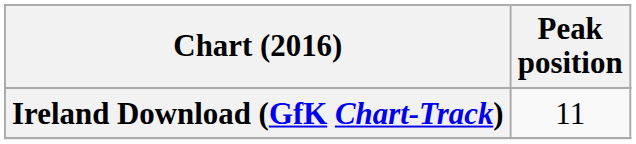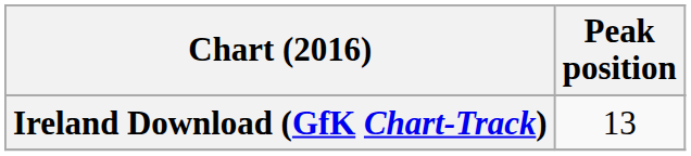Ireland Download (GfK Chart-Track) | Peak position: 11 -> 13
